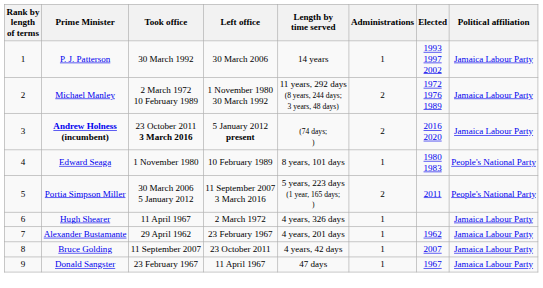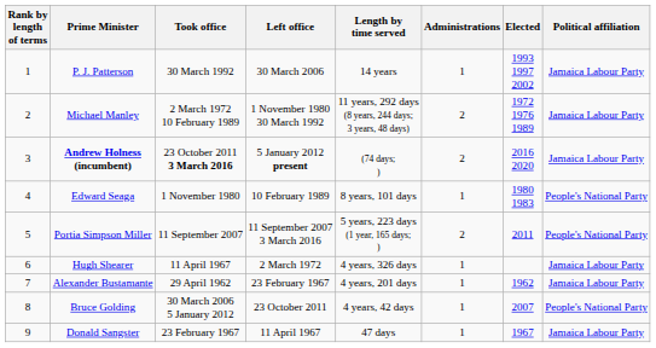Portia Simpson Miller | Took office: 30 March 2006 5 January 2012 -> 11 September 2007
Bruce Golding | Took office: 11 September 2007 -> 30 March 2006 5 January 2012
Bruce Golding | Political affiliation: Jamaica Labour Party -> People's National Party
